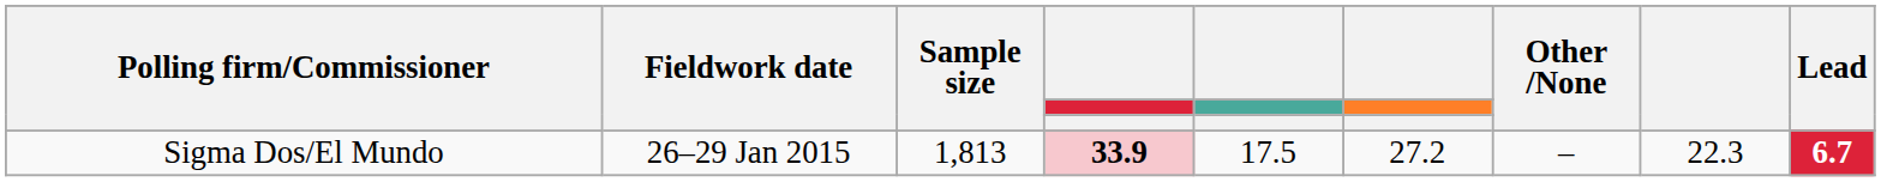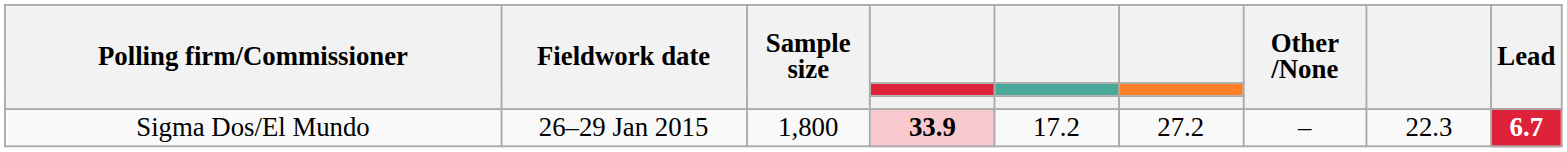Sigma Dos/El Mundo | Sample size: 1,813 -> 1,800
Sigma Dos/El Mundo | column 5: 17.5 -> 17.2
